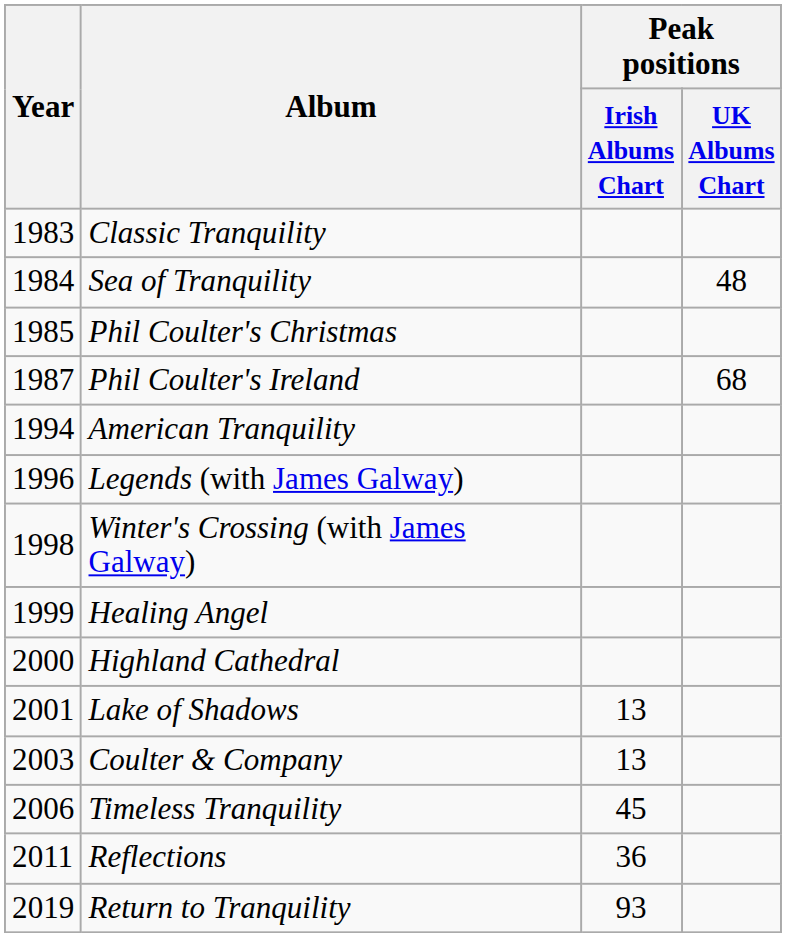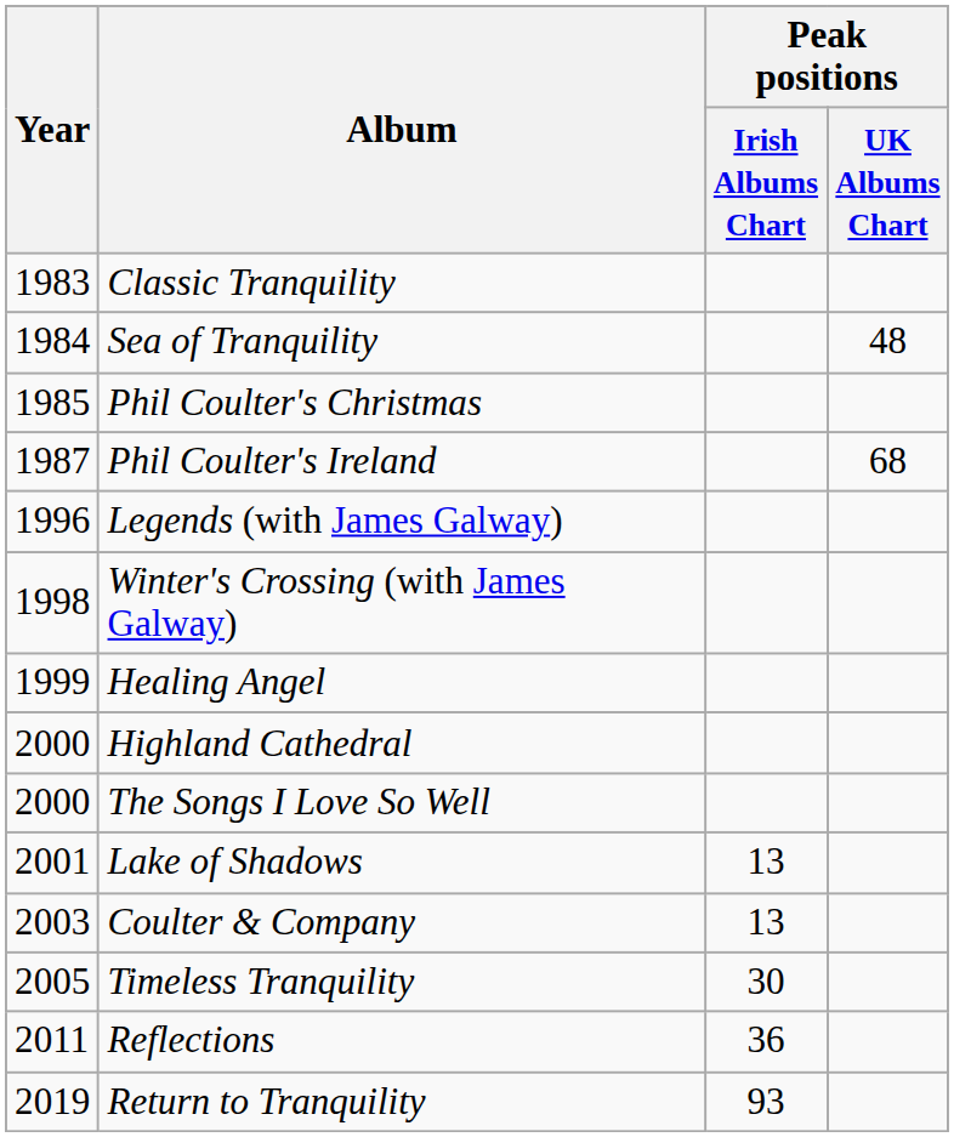- row: 1994 | American Tranquility
+ row: 2000 | The Songs I Love So Well
Timeless Tranquility | Year: 2006 -> 2005
Timeless Tranquility | Peak positions / Irish Albums Chart: 45 -> 30
